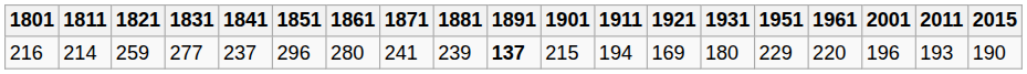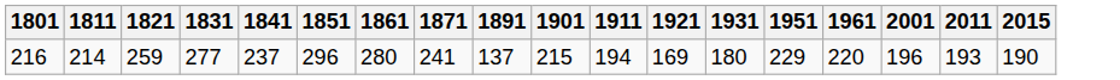- column: 1881 | 239
216 | 1891: bold -> normal
